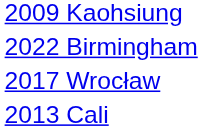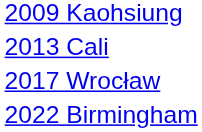rows swapped: 2013 Cali <-> 2022 Birmingham
